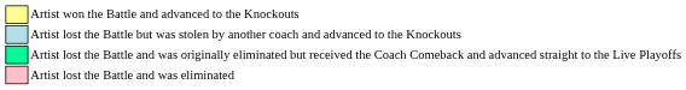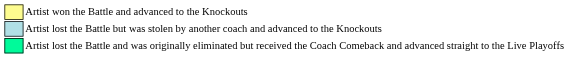- row: Artist lost the Battle and was eliminated
